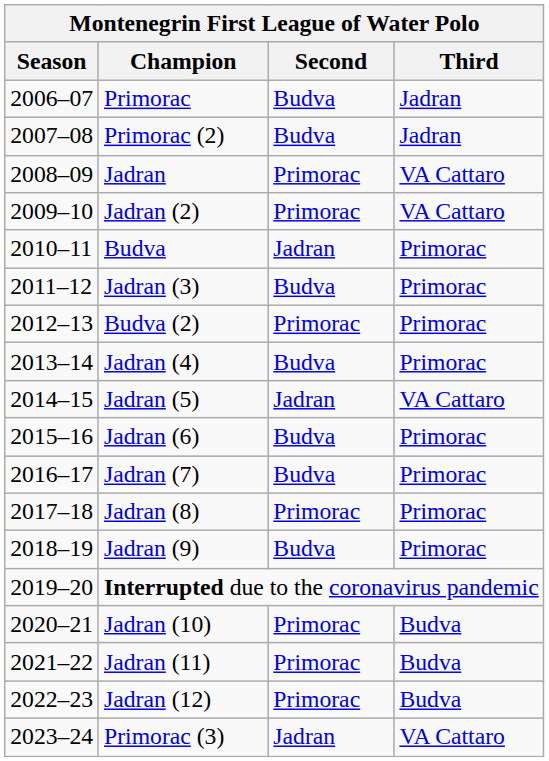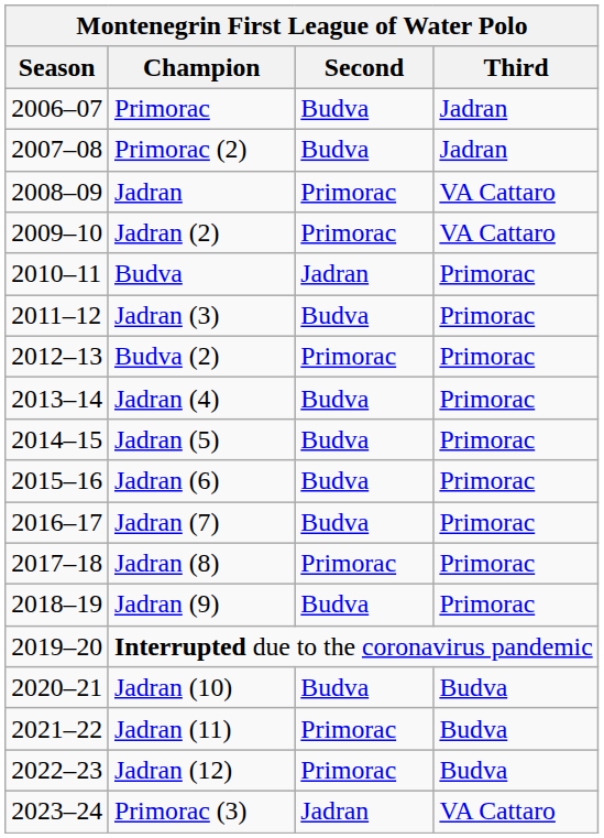Jadran (5) | Second: Jadran -> Budva
Jadran (5) | Third: VA Cattaro -> Primorac
Jadran (10) | Second: Primorac -> Budva
